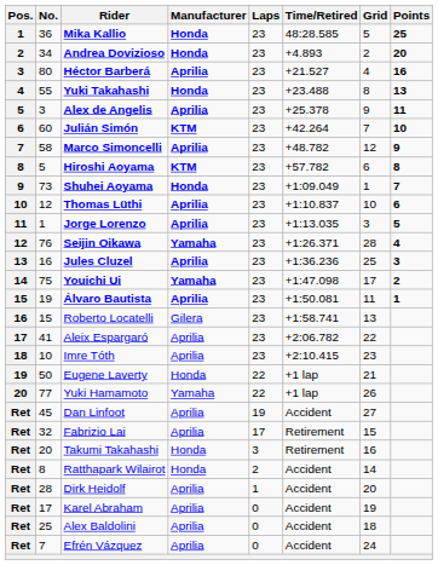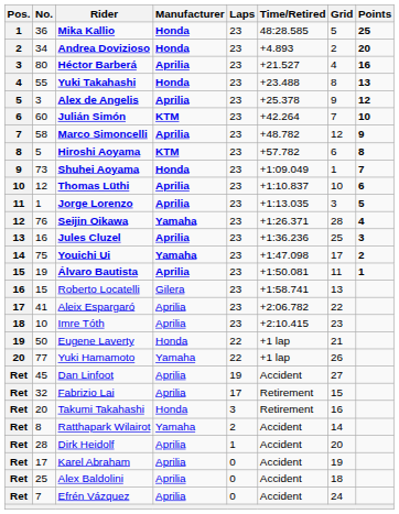Alex de Angelis | Points: 11 -> 12
Ratthapark Wilairot | Manufacturer: Honda -> Yamaha
